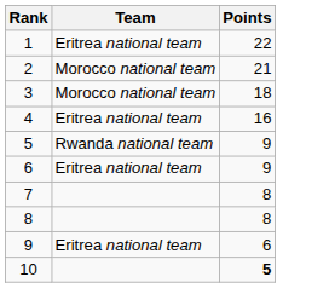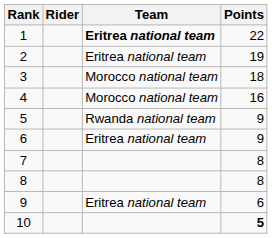+ column: Rider
1 | Team: normal -> bold
2 | Team: Morocco national team -> Eritrea national team
2 | Points: 21 -> 19
4 | Team: Eritrea national team -> Morocco national team
